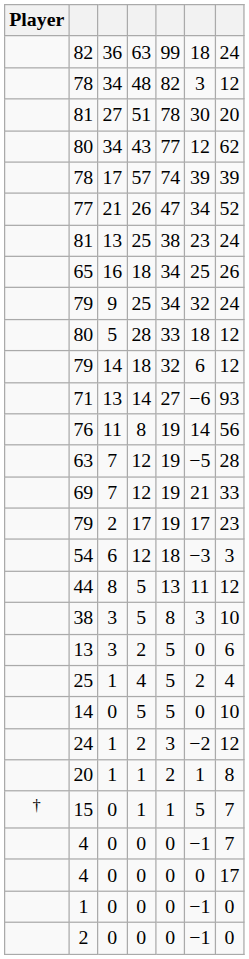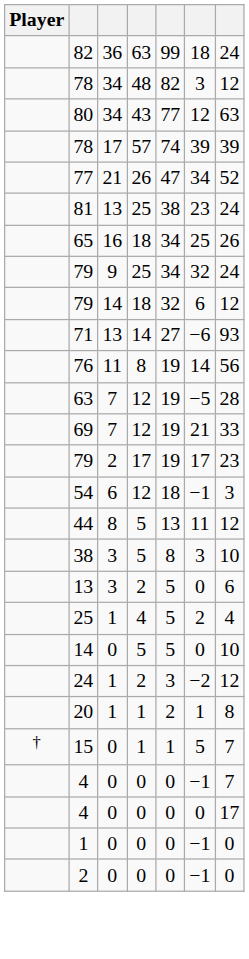- row: 81 | 27 | 51 | 78 | 30 | 20
80 / 34 | column 7: 62 -> 63
- row: 80 | 5 | 28 | 33 | 18 | 12
54 | column 6: −3 -> −1
